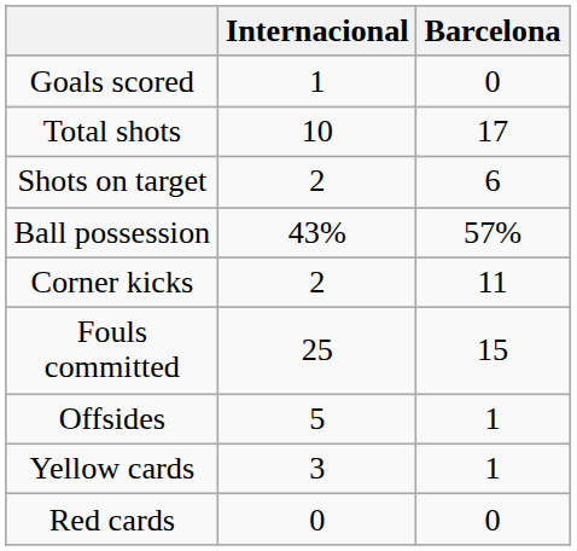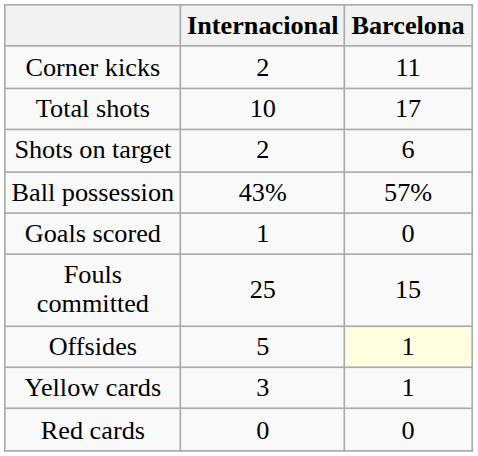rows swapped: Goals scored <-> Corner kicks
Offsides | Barcelona: no background -> lightyellow background
